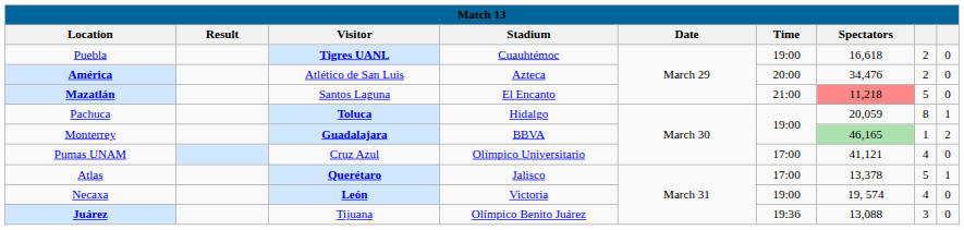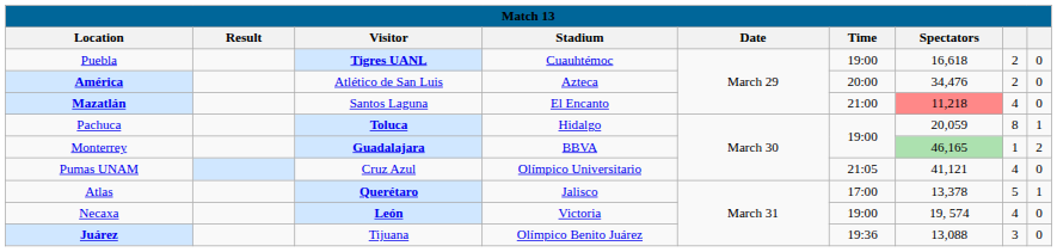Mazatlán | column 8: 5 -> 4
Pumas UNAM | Time: 17:00 -> 21:05
